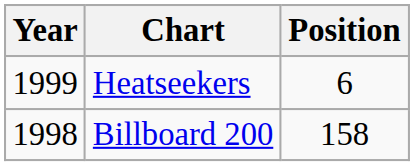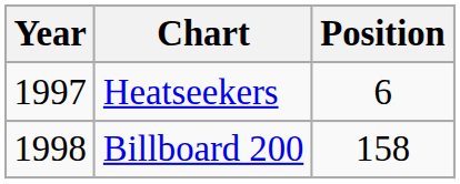Heatseekers | Year: 1999 -> 1997
